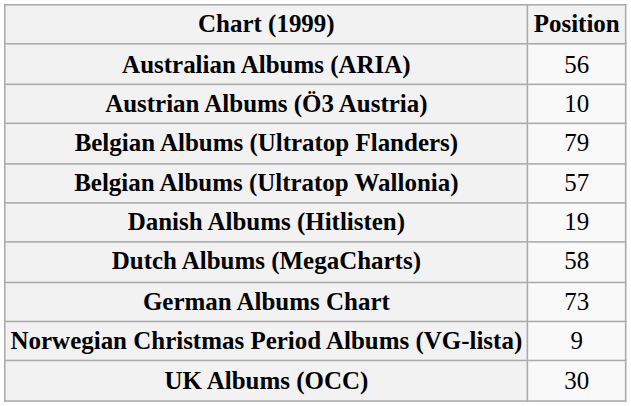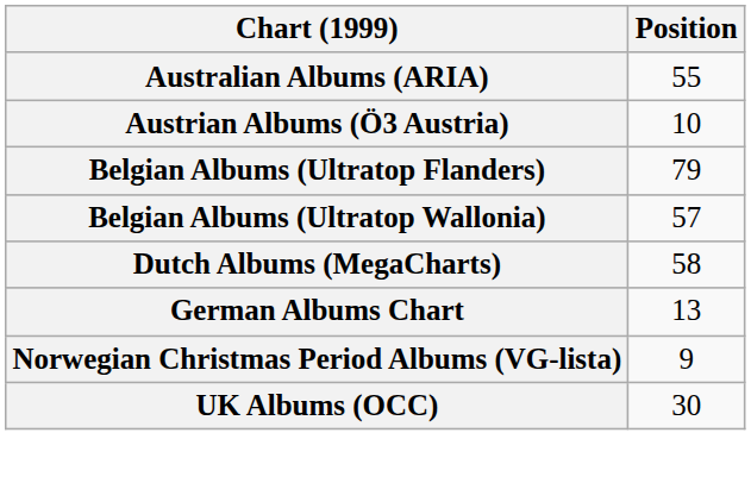Australian Albums (ARIA) | Position: 56 -> 55
- row: Danish Albums (Hitlisten) | 19
German Albums Chart | Position: 73 -> 13
